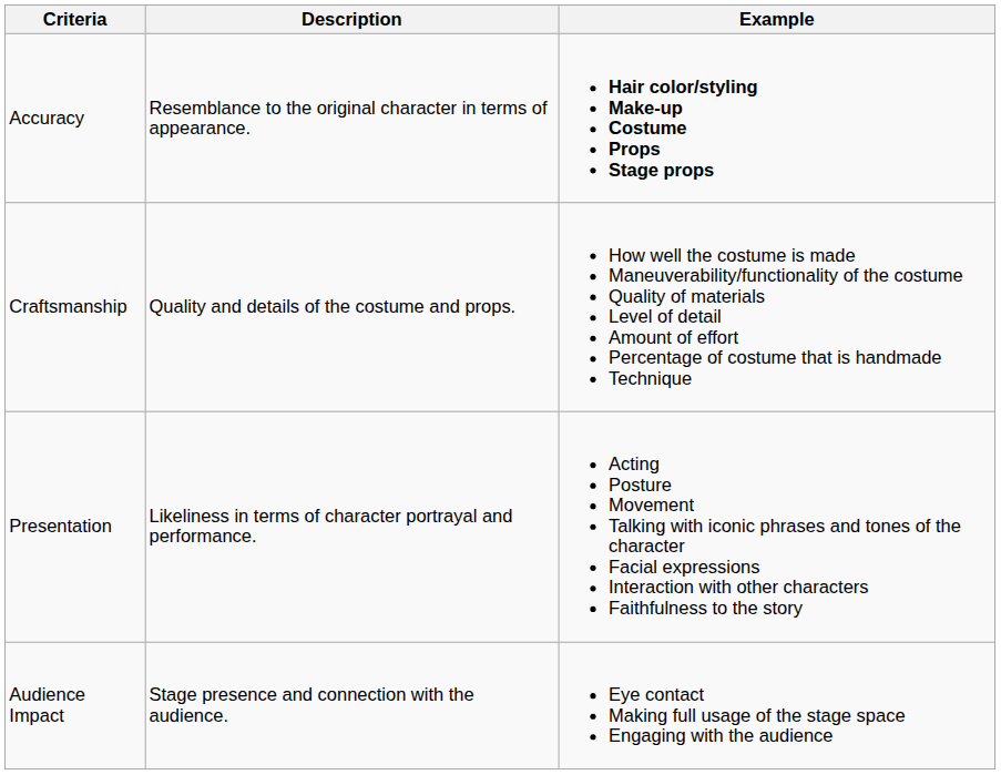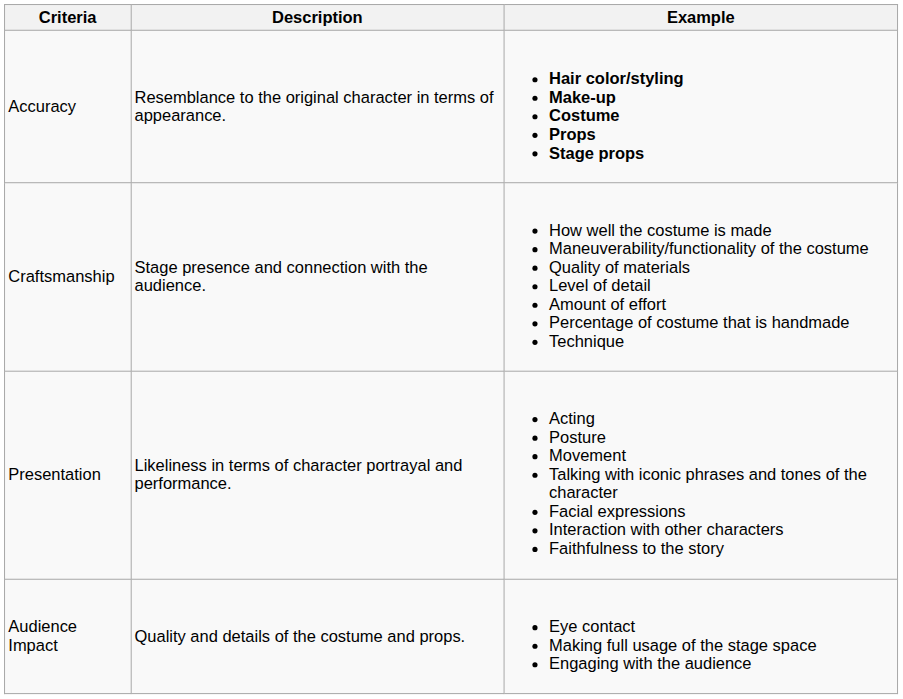Craftsmanship | Description: Quality and details of the costume and props. -> Stage presence and connection with the audience.
Audience Impact | Description: Stage presence and connection with the audience. -> Quality and details of the costume and props.
